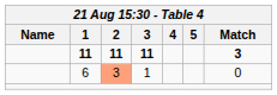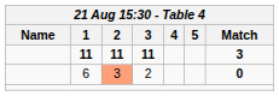6 | 3: 1 -> 2
6 | Match: normal -> bold
